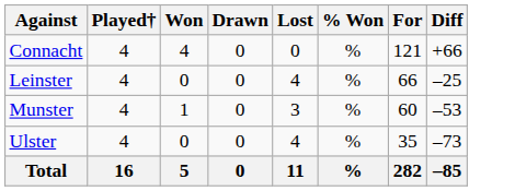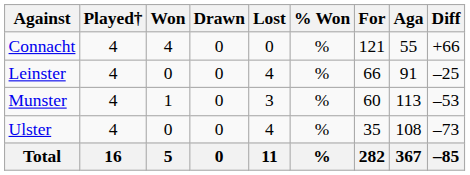+ column: Aga | 55 | 91 | 113 | 108 | 367
